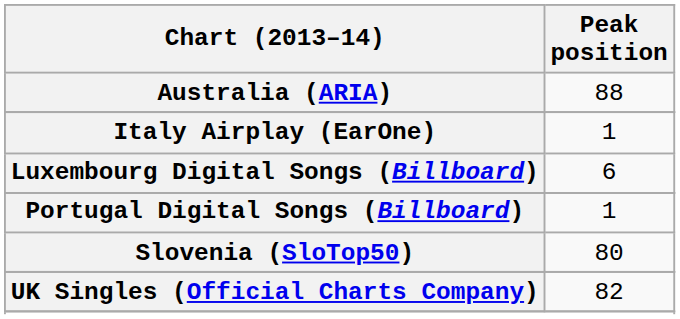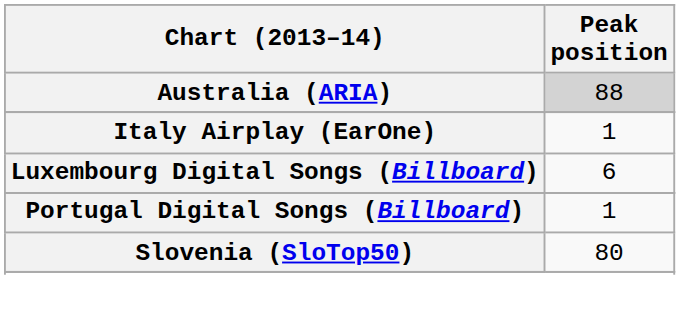Australia (ARIA) | Peak position: no background -> lightgrey background
- row: UK Singles (Official Charts Company) | 82
